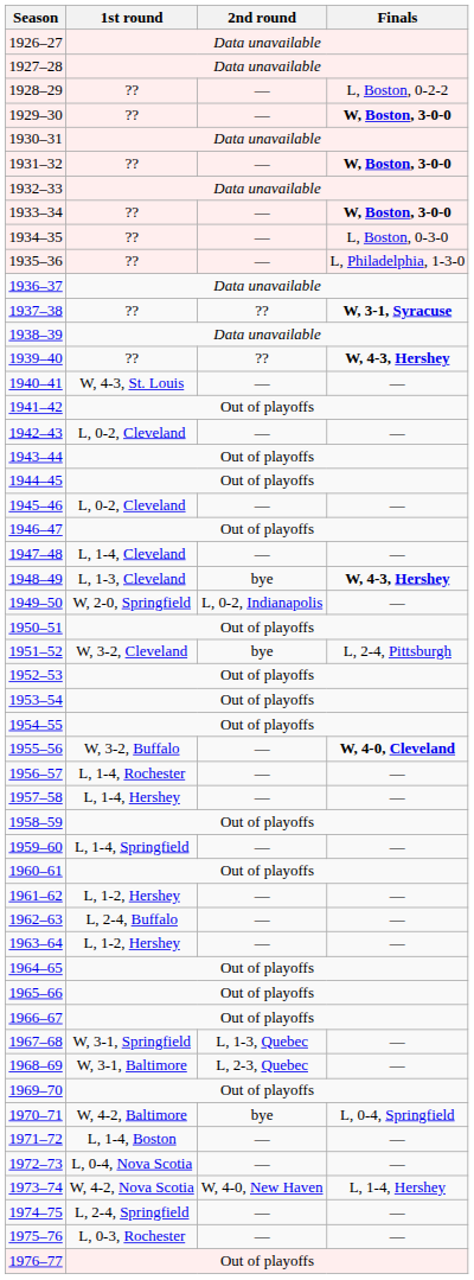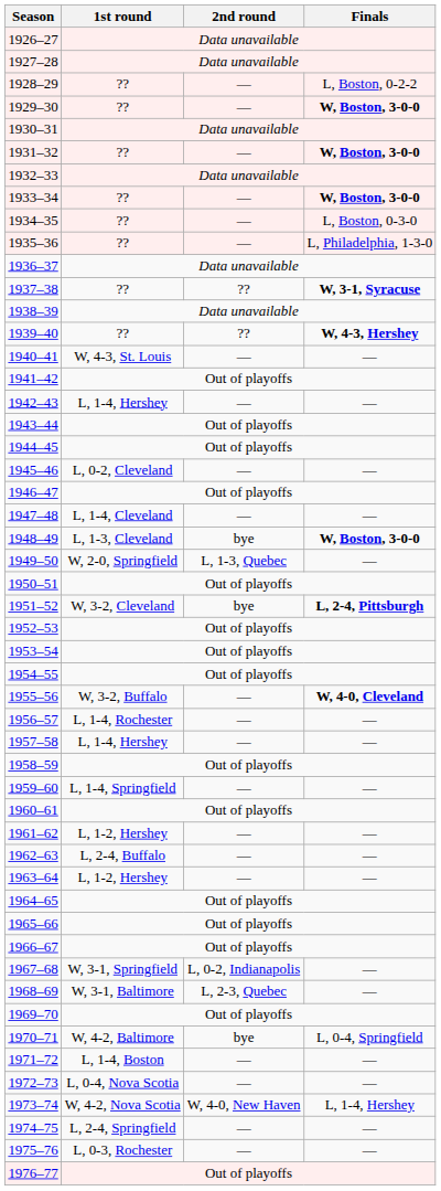1942–43 | 1st round: L, 0-2, Cleveland -> L, 1-4, Hershey
1948–49 | Finals: W, 4-3, Hershey -> W, Boston, 3-0-0
1949–50 | 2nd round: L, 0-2, Indianapolis -> L, 1-3, Quebec
1951–52 | Finals: normal -> bold
1967–68 | 2nd round: L, 1-3, Quebec -> L, 0-2, Indianapolis
